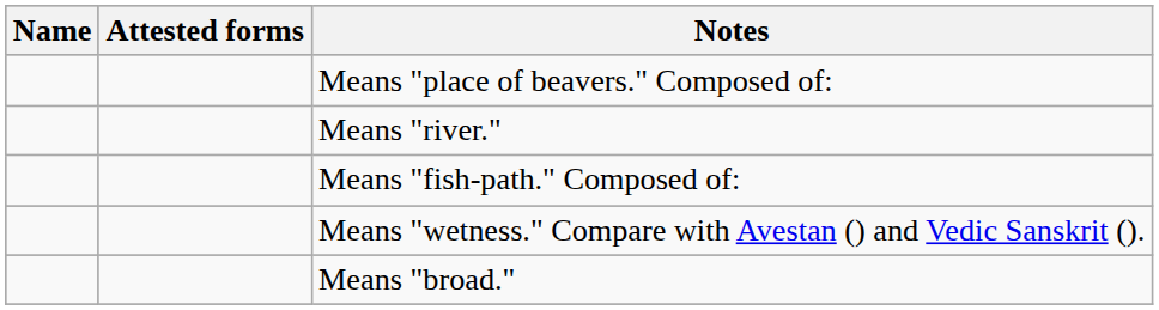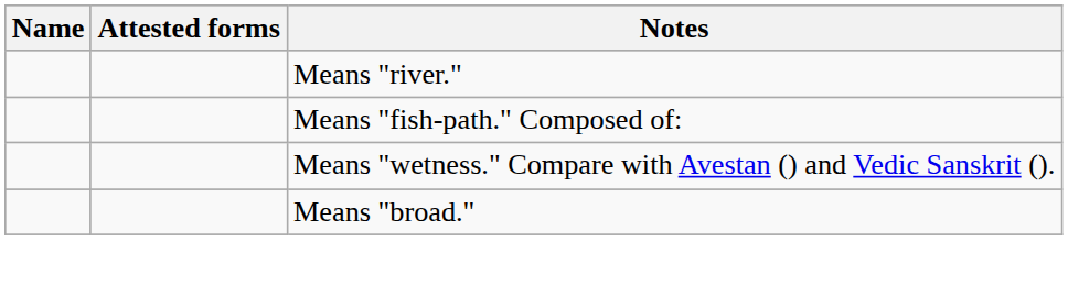- row: Means "place of beavers." Composed of:
